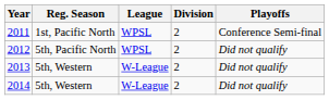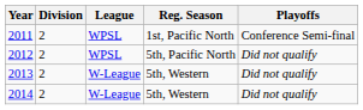columns swapped: Division <-> Reg. Season
